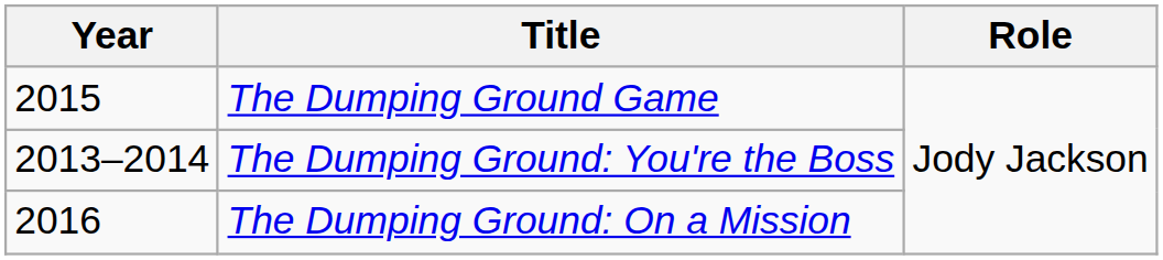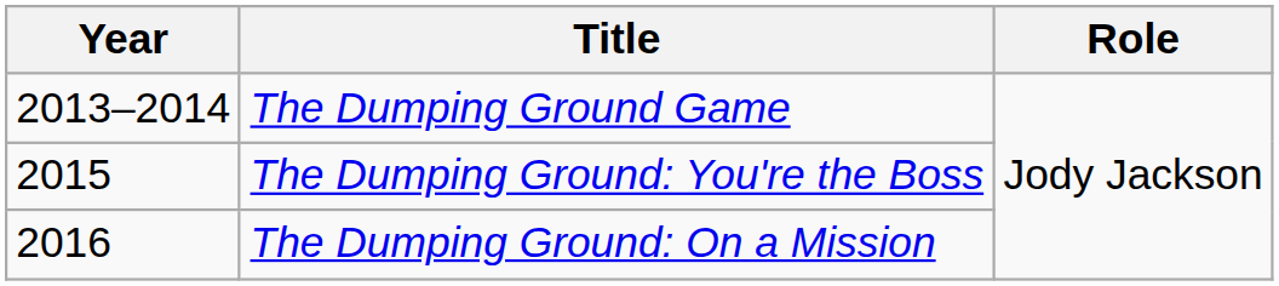The Dumping Ground Game | Year: 2015 -> 2013–2014
The Dumping Ground: You're the Boss | Year: 2013–2014 -> 2015
